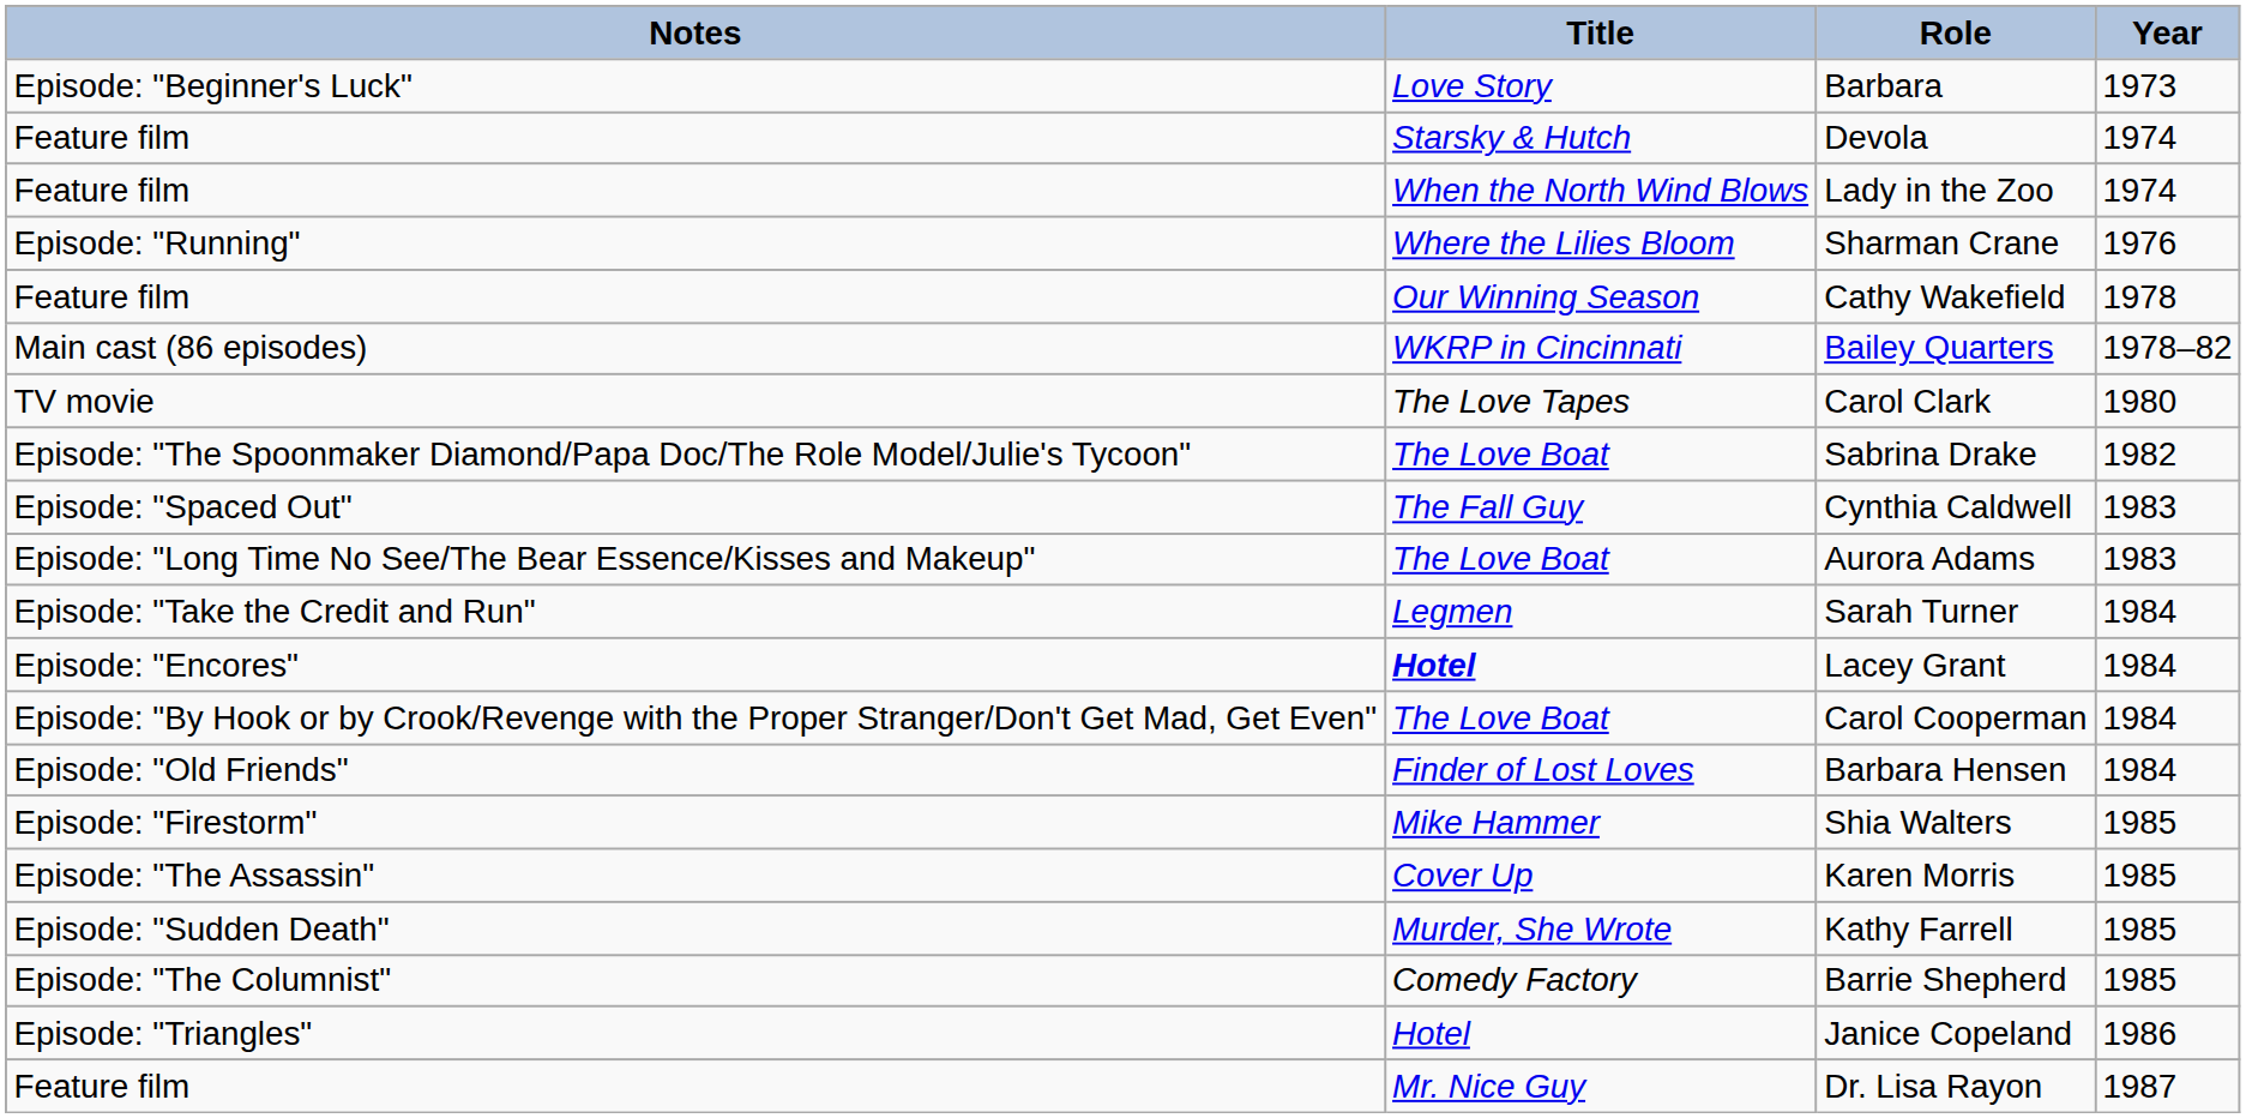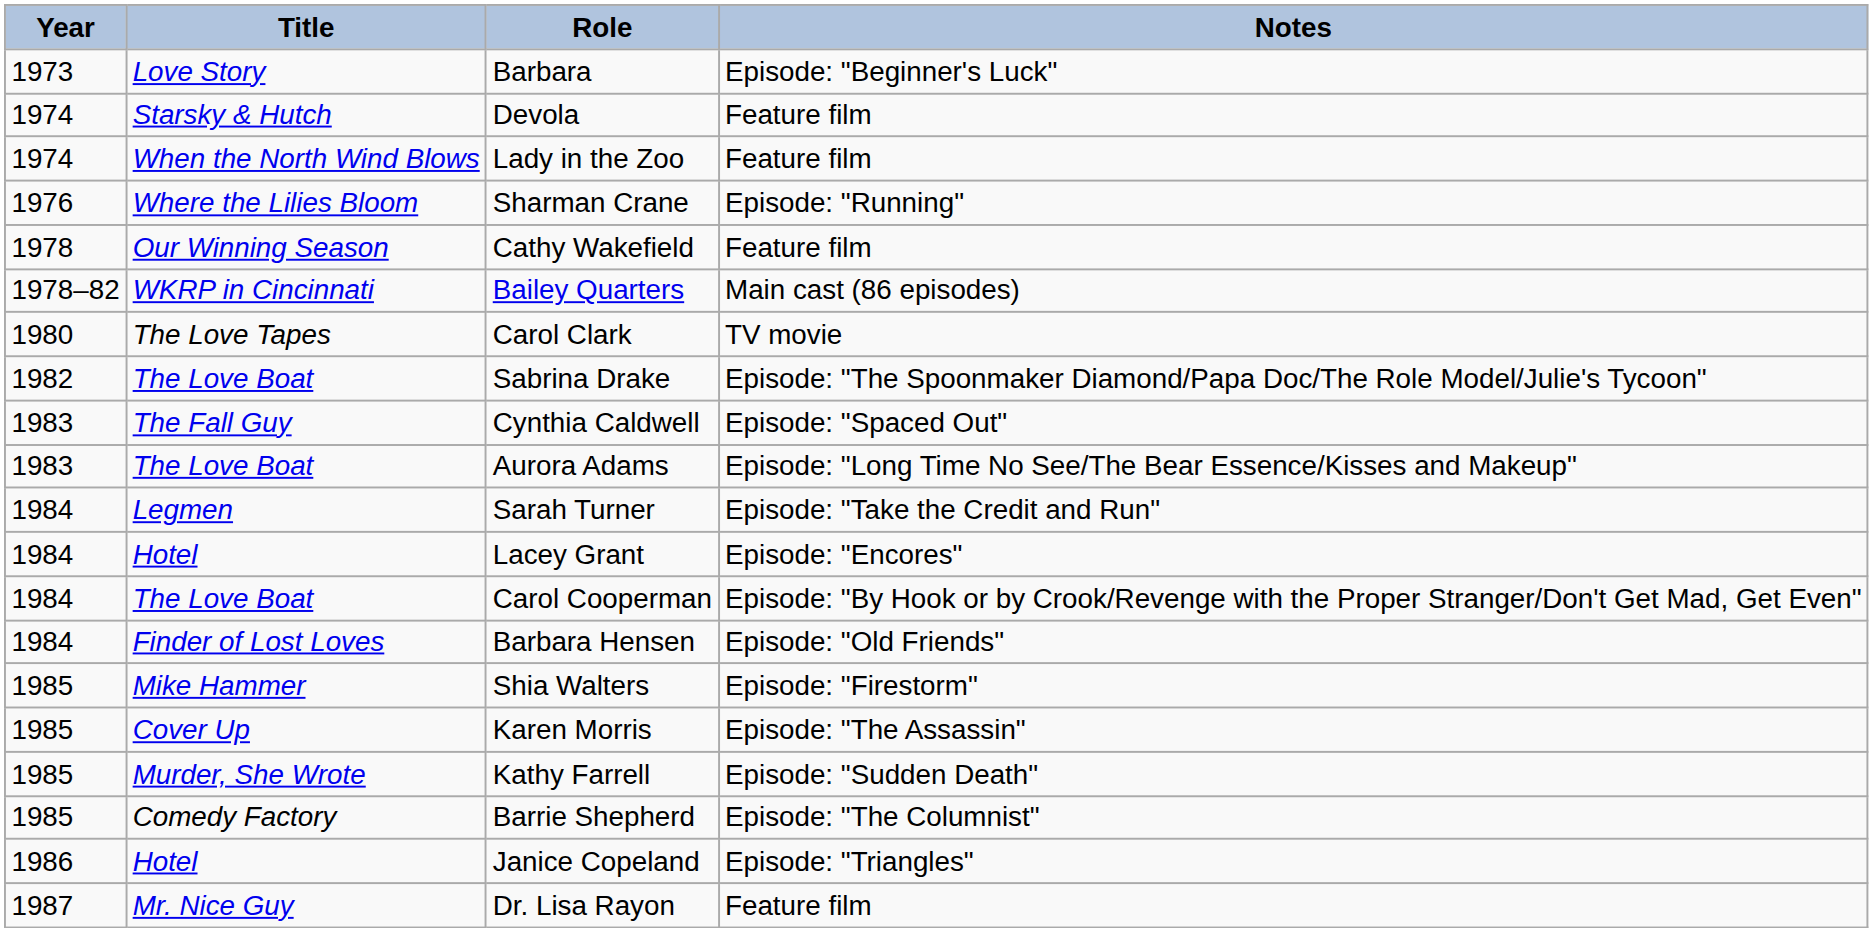columns swapped: Year <-> Notes
Lacey Grant | Title: bold -> normal
